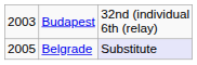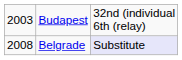Belgrade | column 1: 2005 -> 2008
